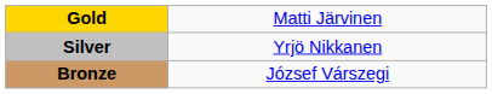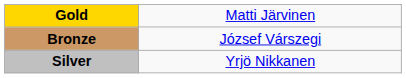rows swapped: Silver <-> Bronze
